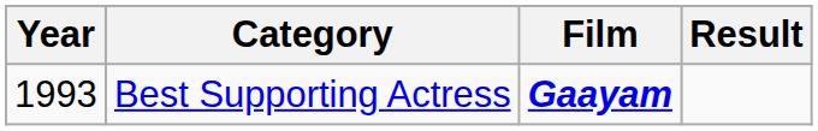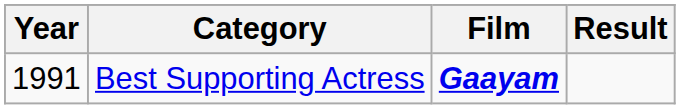Best Supporting Actress | Year: 1993 -> 1991
